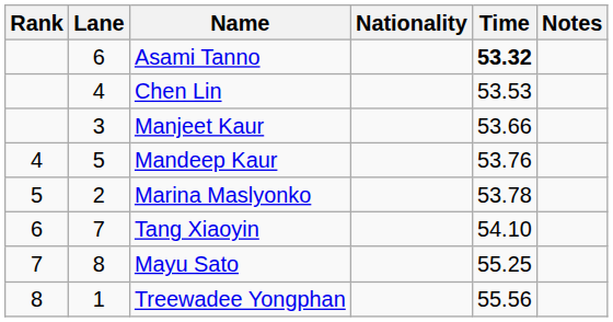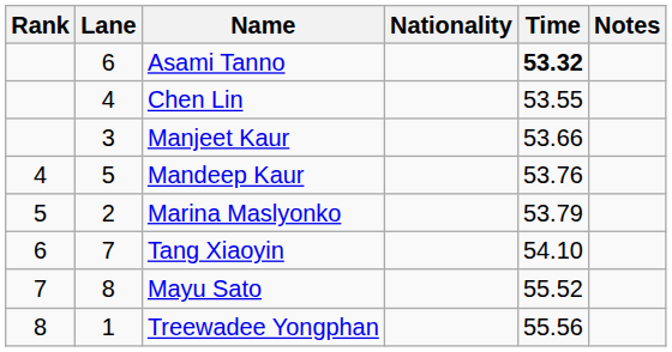Chen Lin | Time: 53.53 -> 53.55
Marina Maslyonko | Time: 53.78 -> 53.79
Mayu Sato | Time: 55.25 -> 55.52
